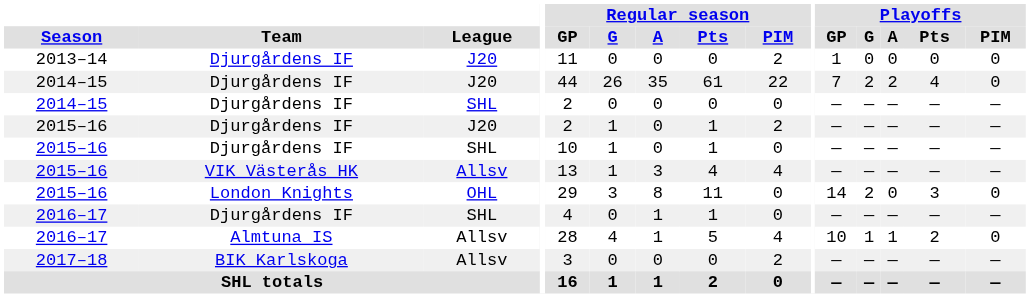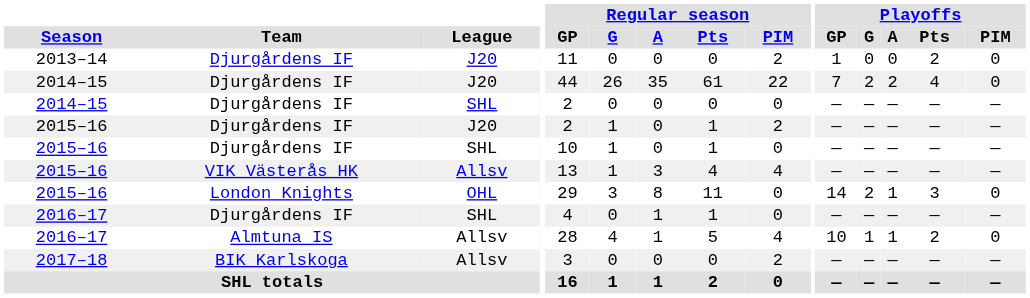2013–14 | Playoffs / Pts: 0 -> 2
2015–16 / OHL | Playoffs / A: 0 -> 1
